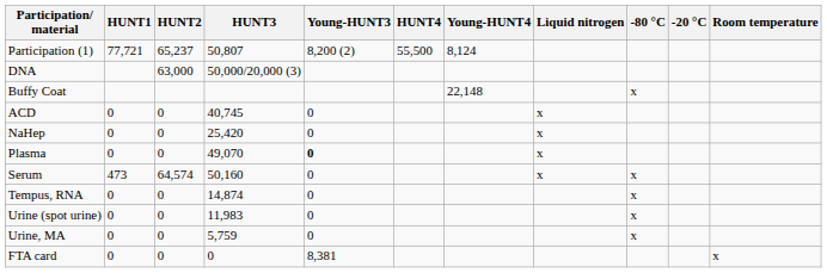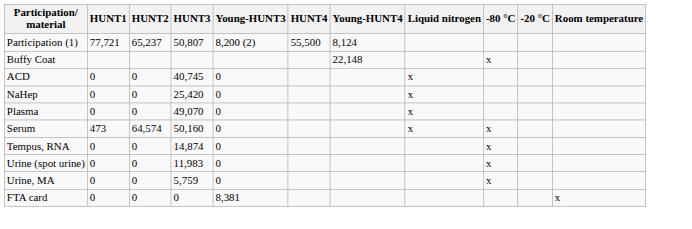- row: DNA | 63,000 | 50,000/20,000 (3)
Plasma | Young-HUNT3: bold -> normal
